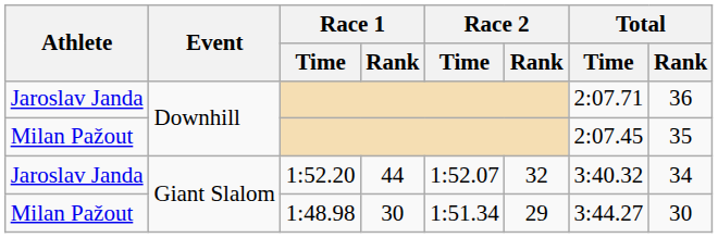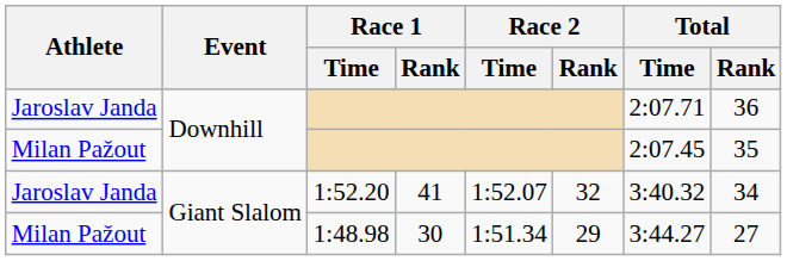1:52.20 | Race 1 / Rank: 44 -> 41
1:48.98 | Total / Rank: 30 -> 27
